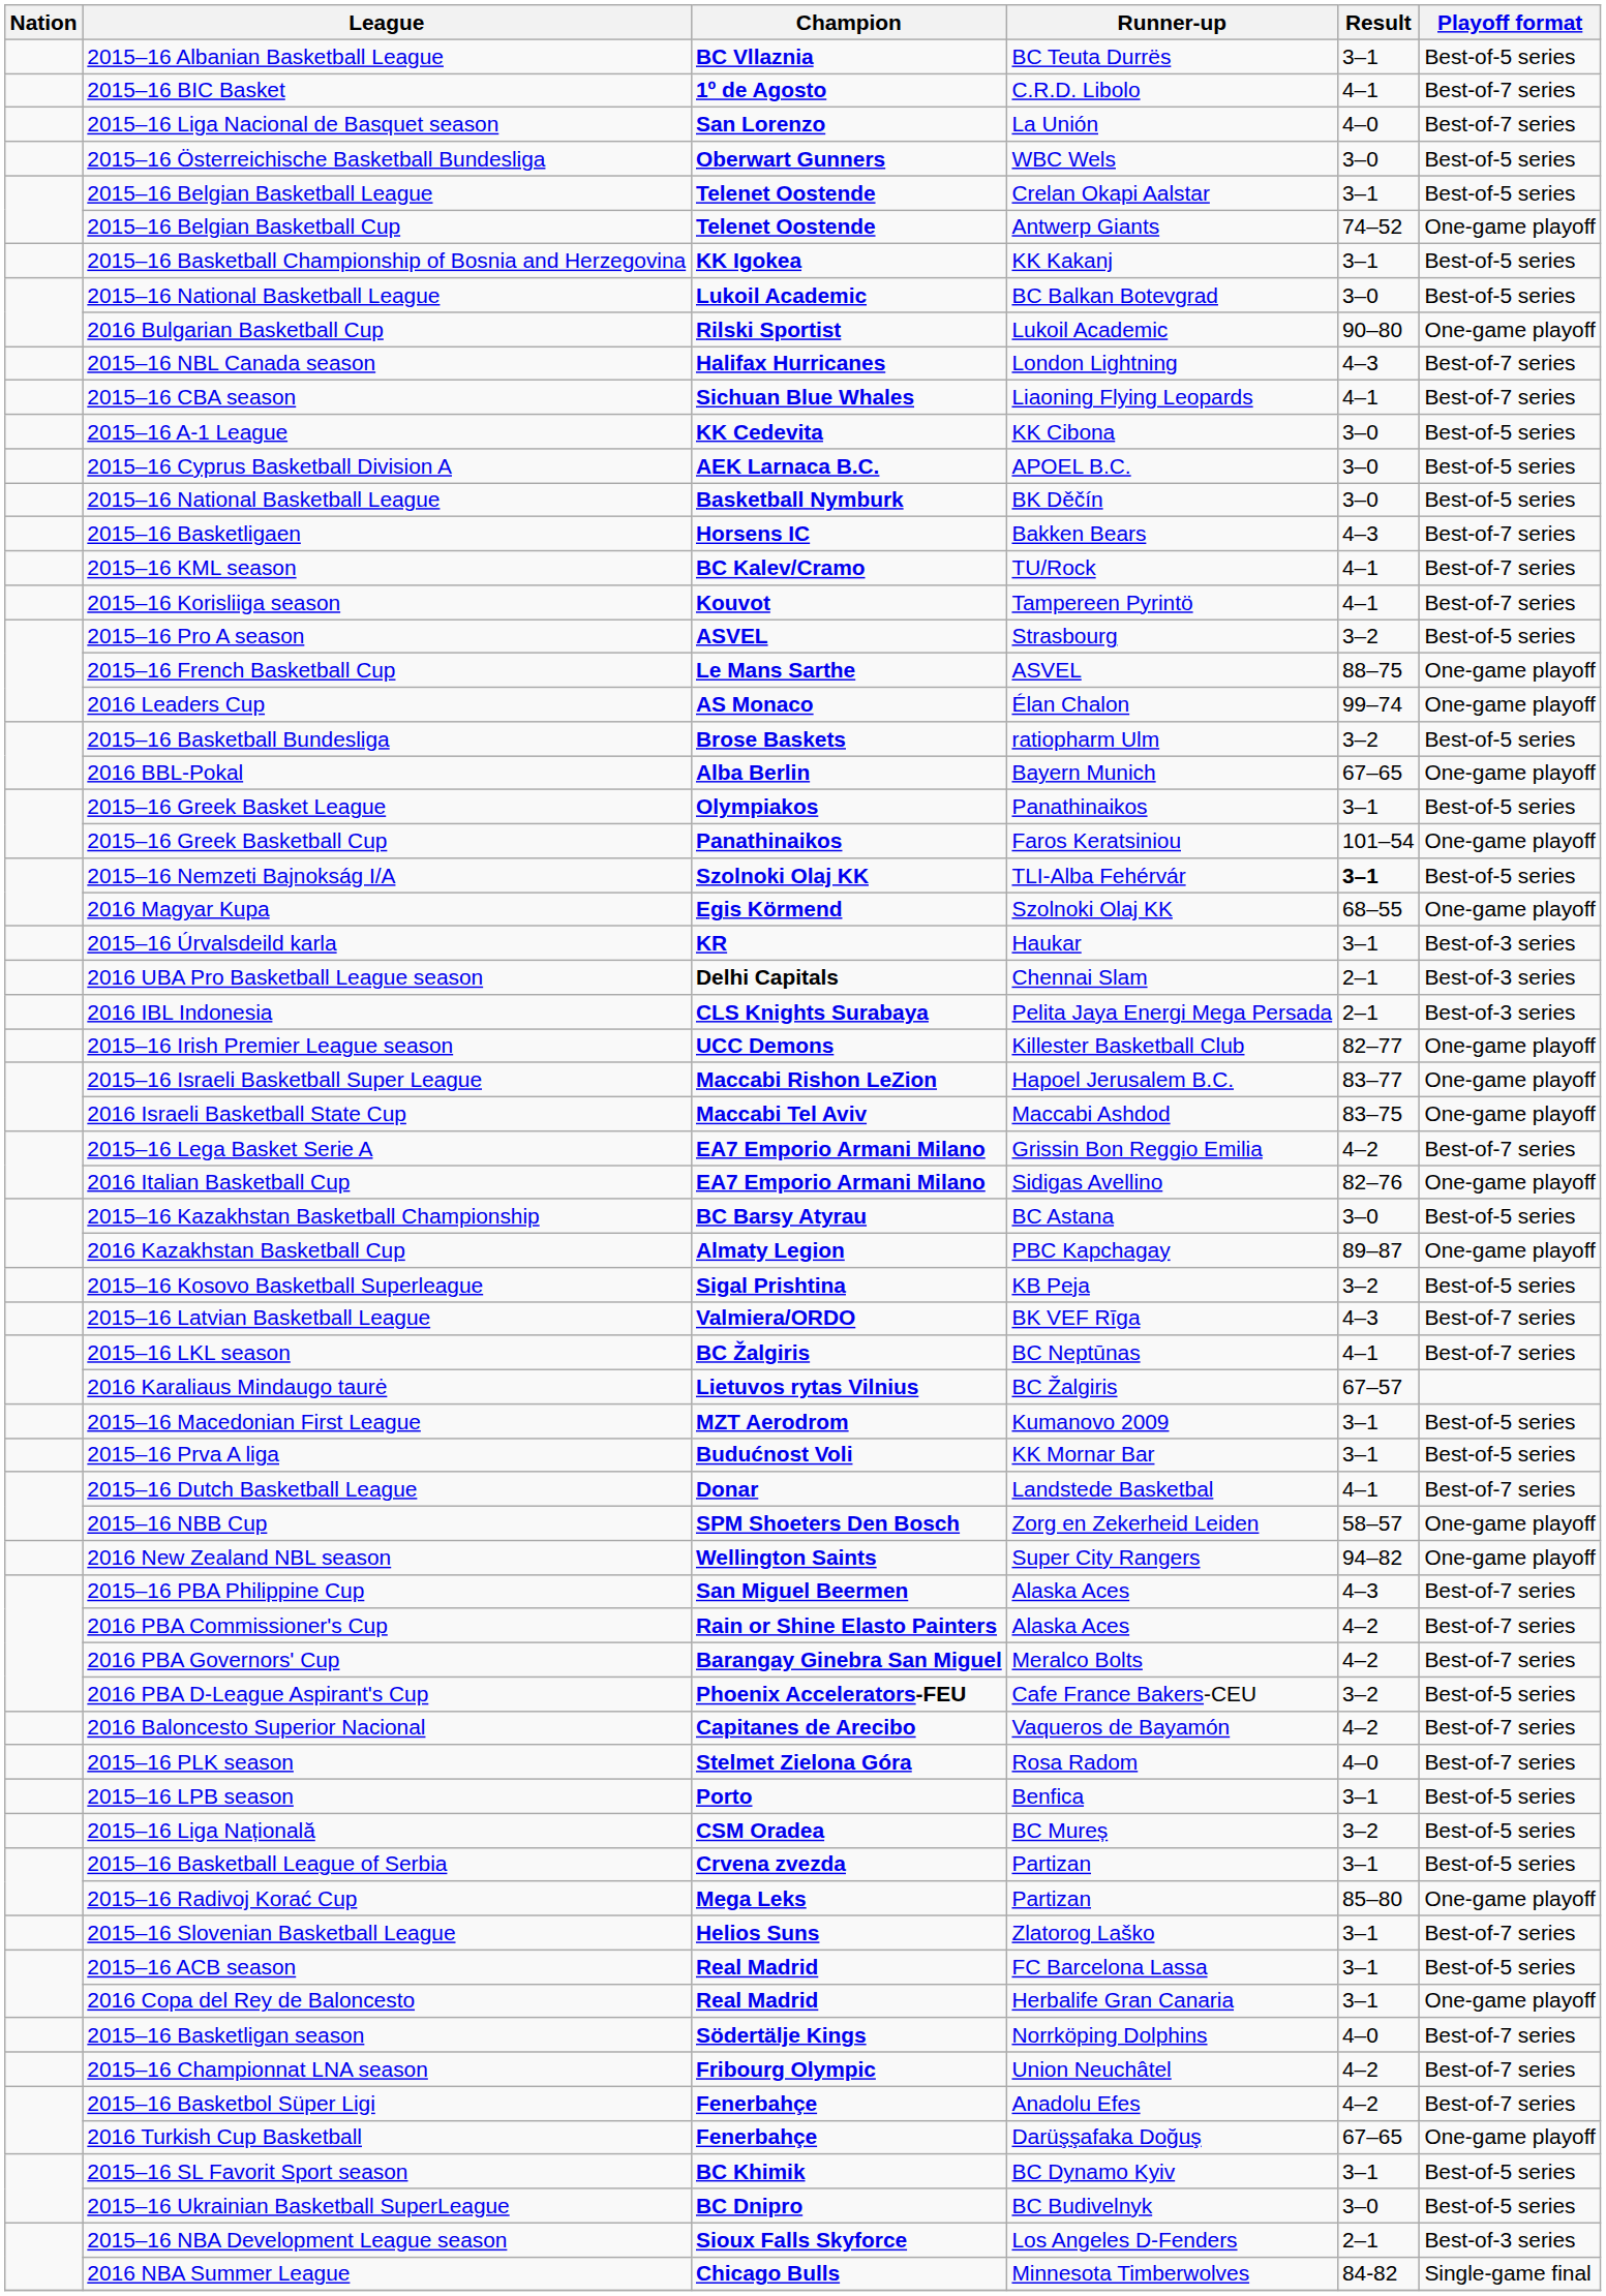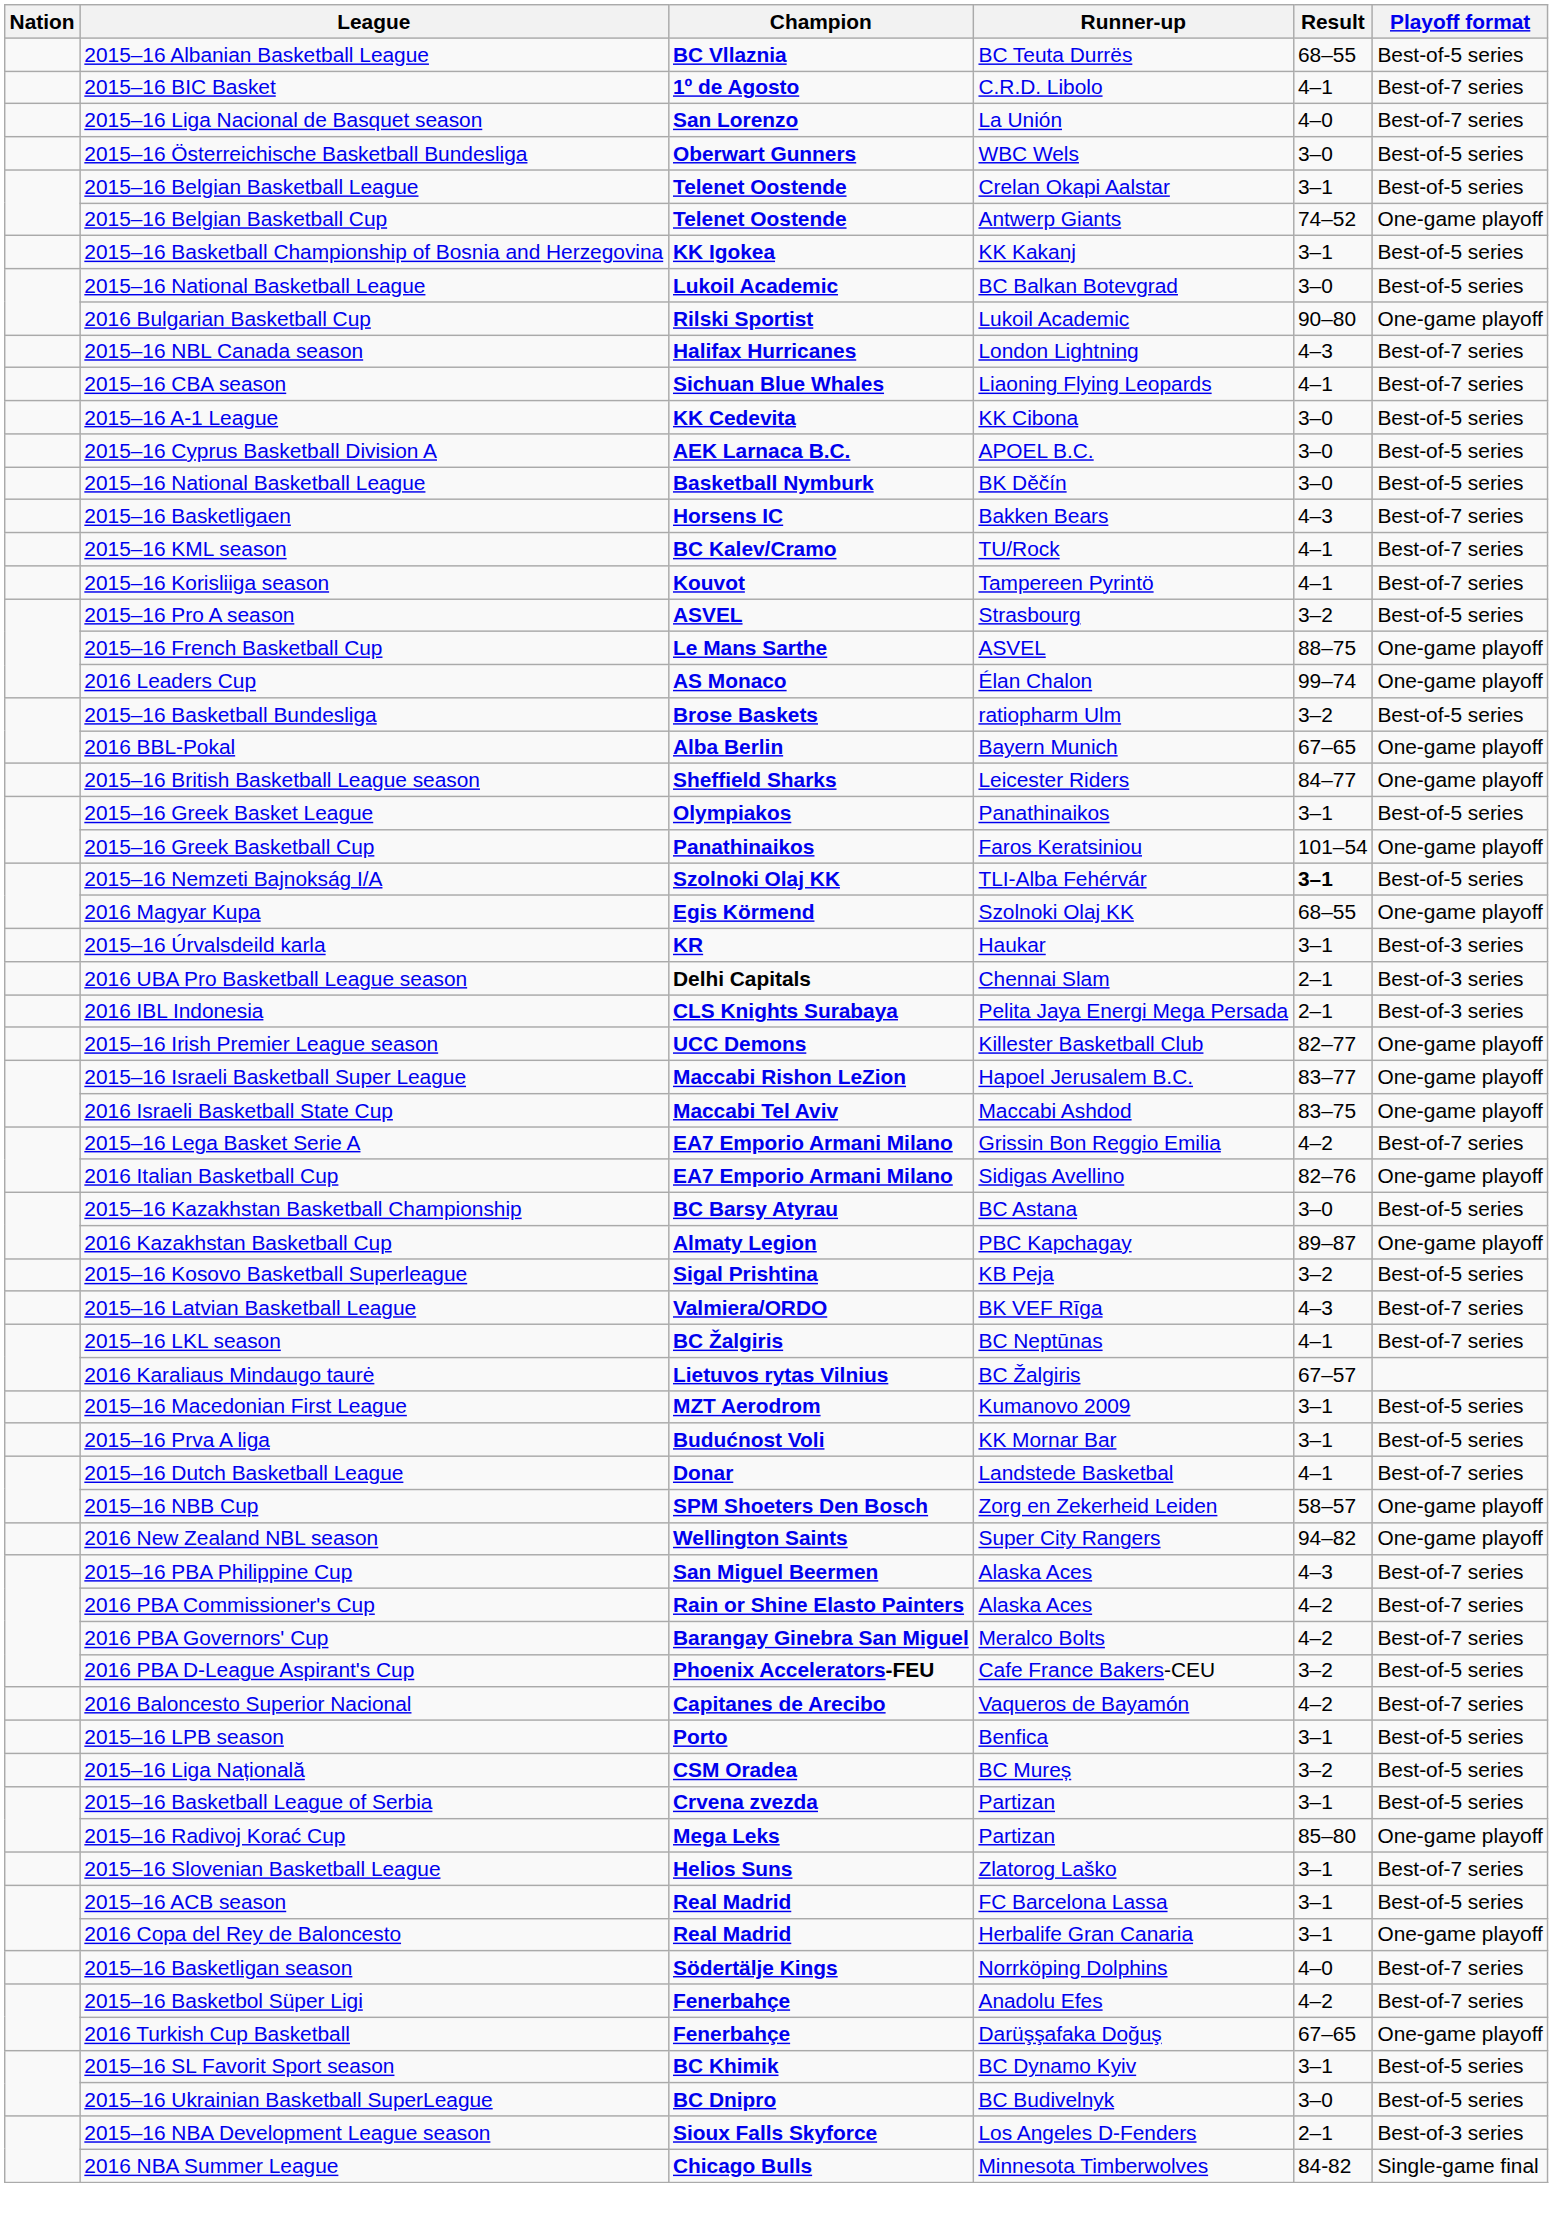2015–16 Albanian Basketball League | Result: 3–1 -> 68–55
+ row: 2015–16 British Basketball League season | Sheffield Sharks | Leicester Riders | 84–77 | One-game playoff
- row: 2015–16 PLK season | Stelmet Zielona Góra | Rosa Radom | 4–0 | Best-of-7 series
- row: 2015–16 Championnat LNA season | Fribourg Olympic | Union Neuchâtel | 4–2 | Best-of-7 series
